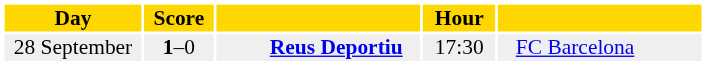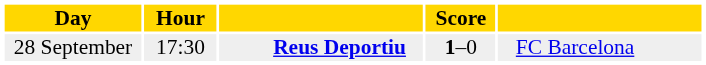columns swapped: Hour <-> Score
